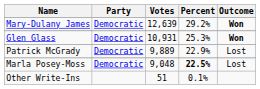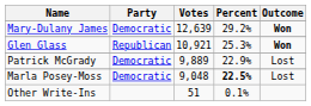Glen Glass | Party: Democratic -> Republican
Glen Glass | Votes: 10,931 -> 10,921
